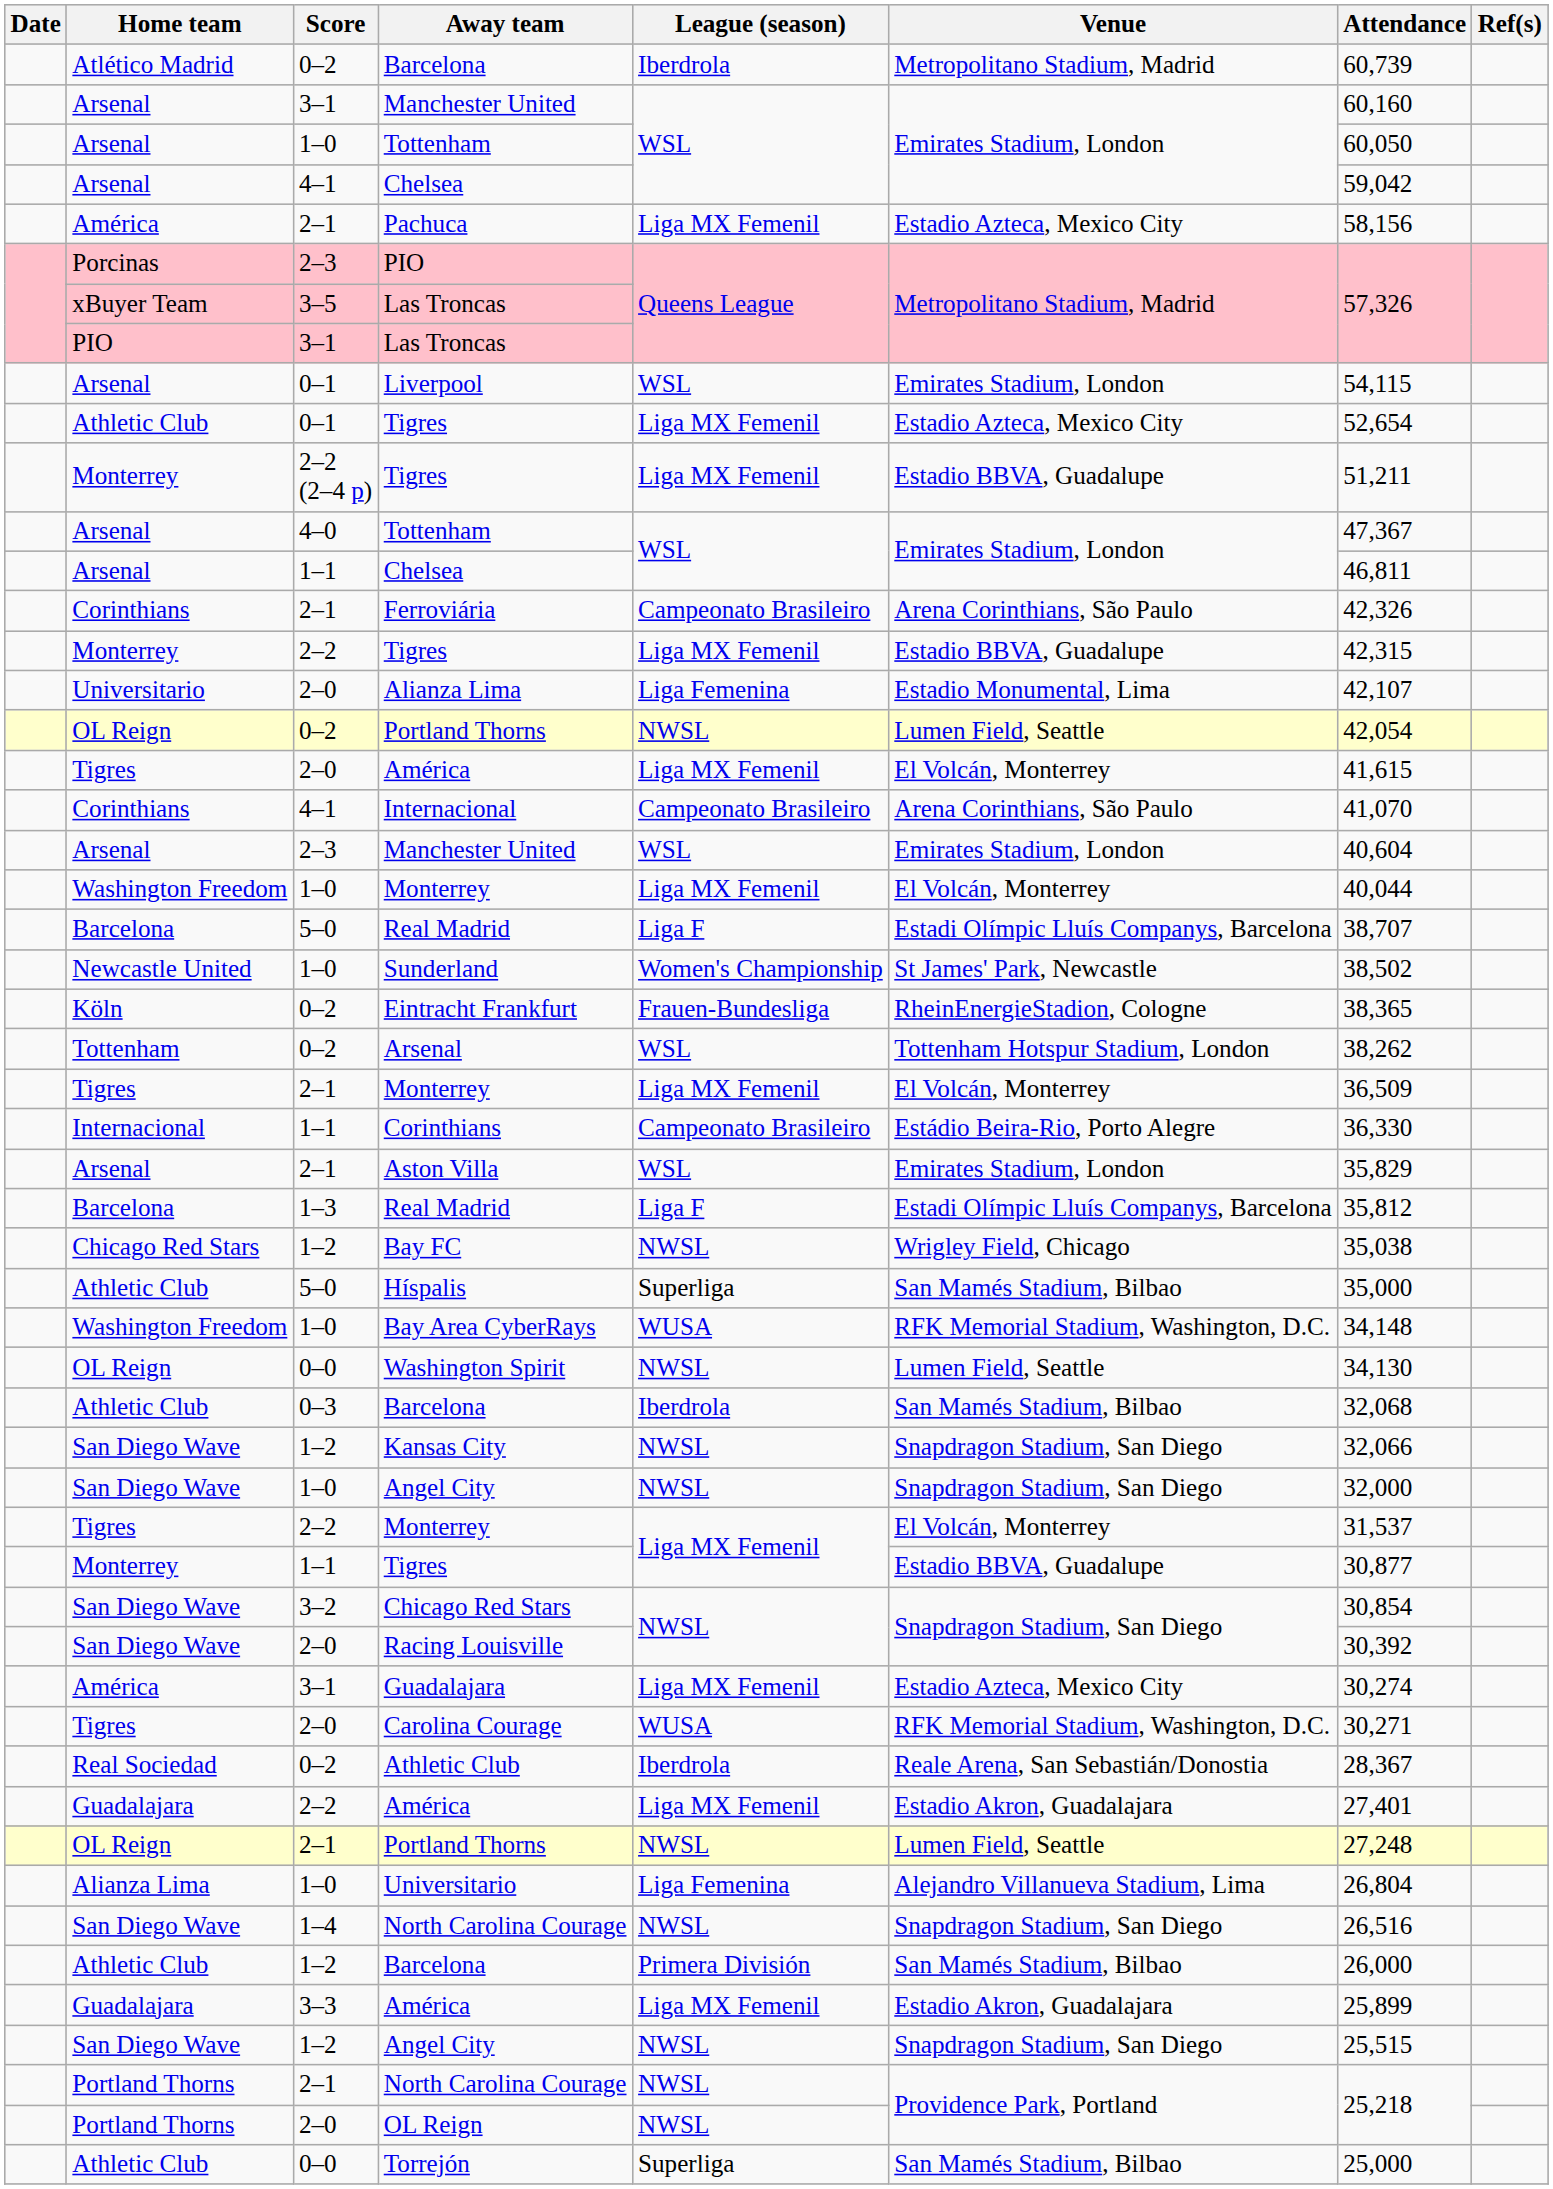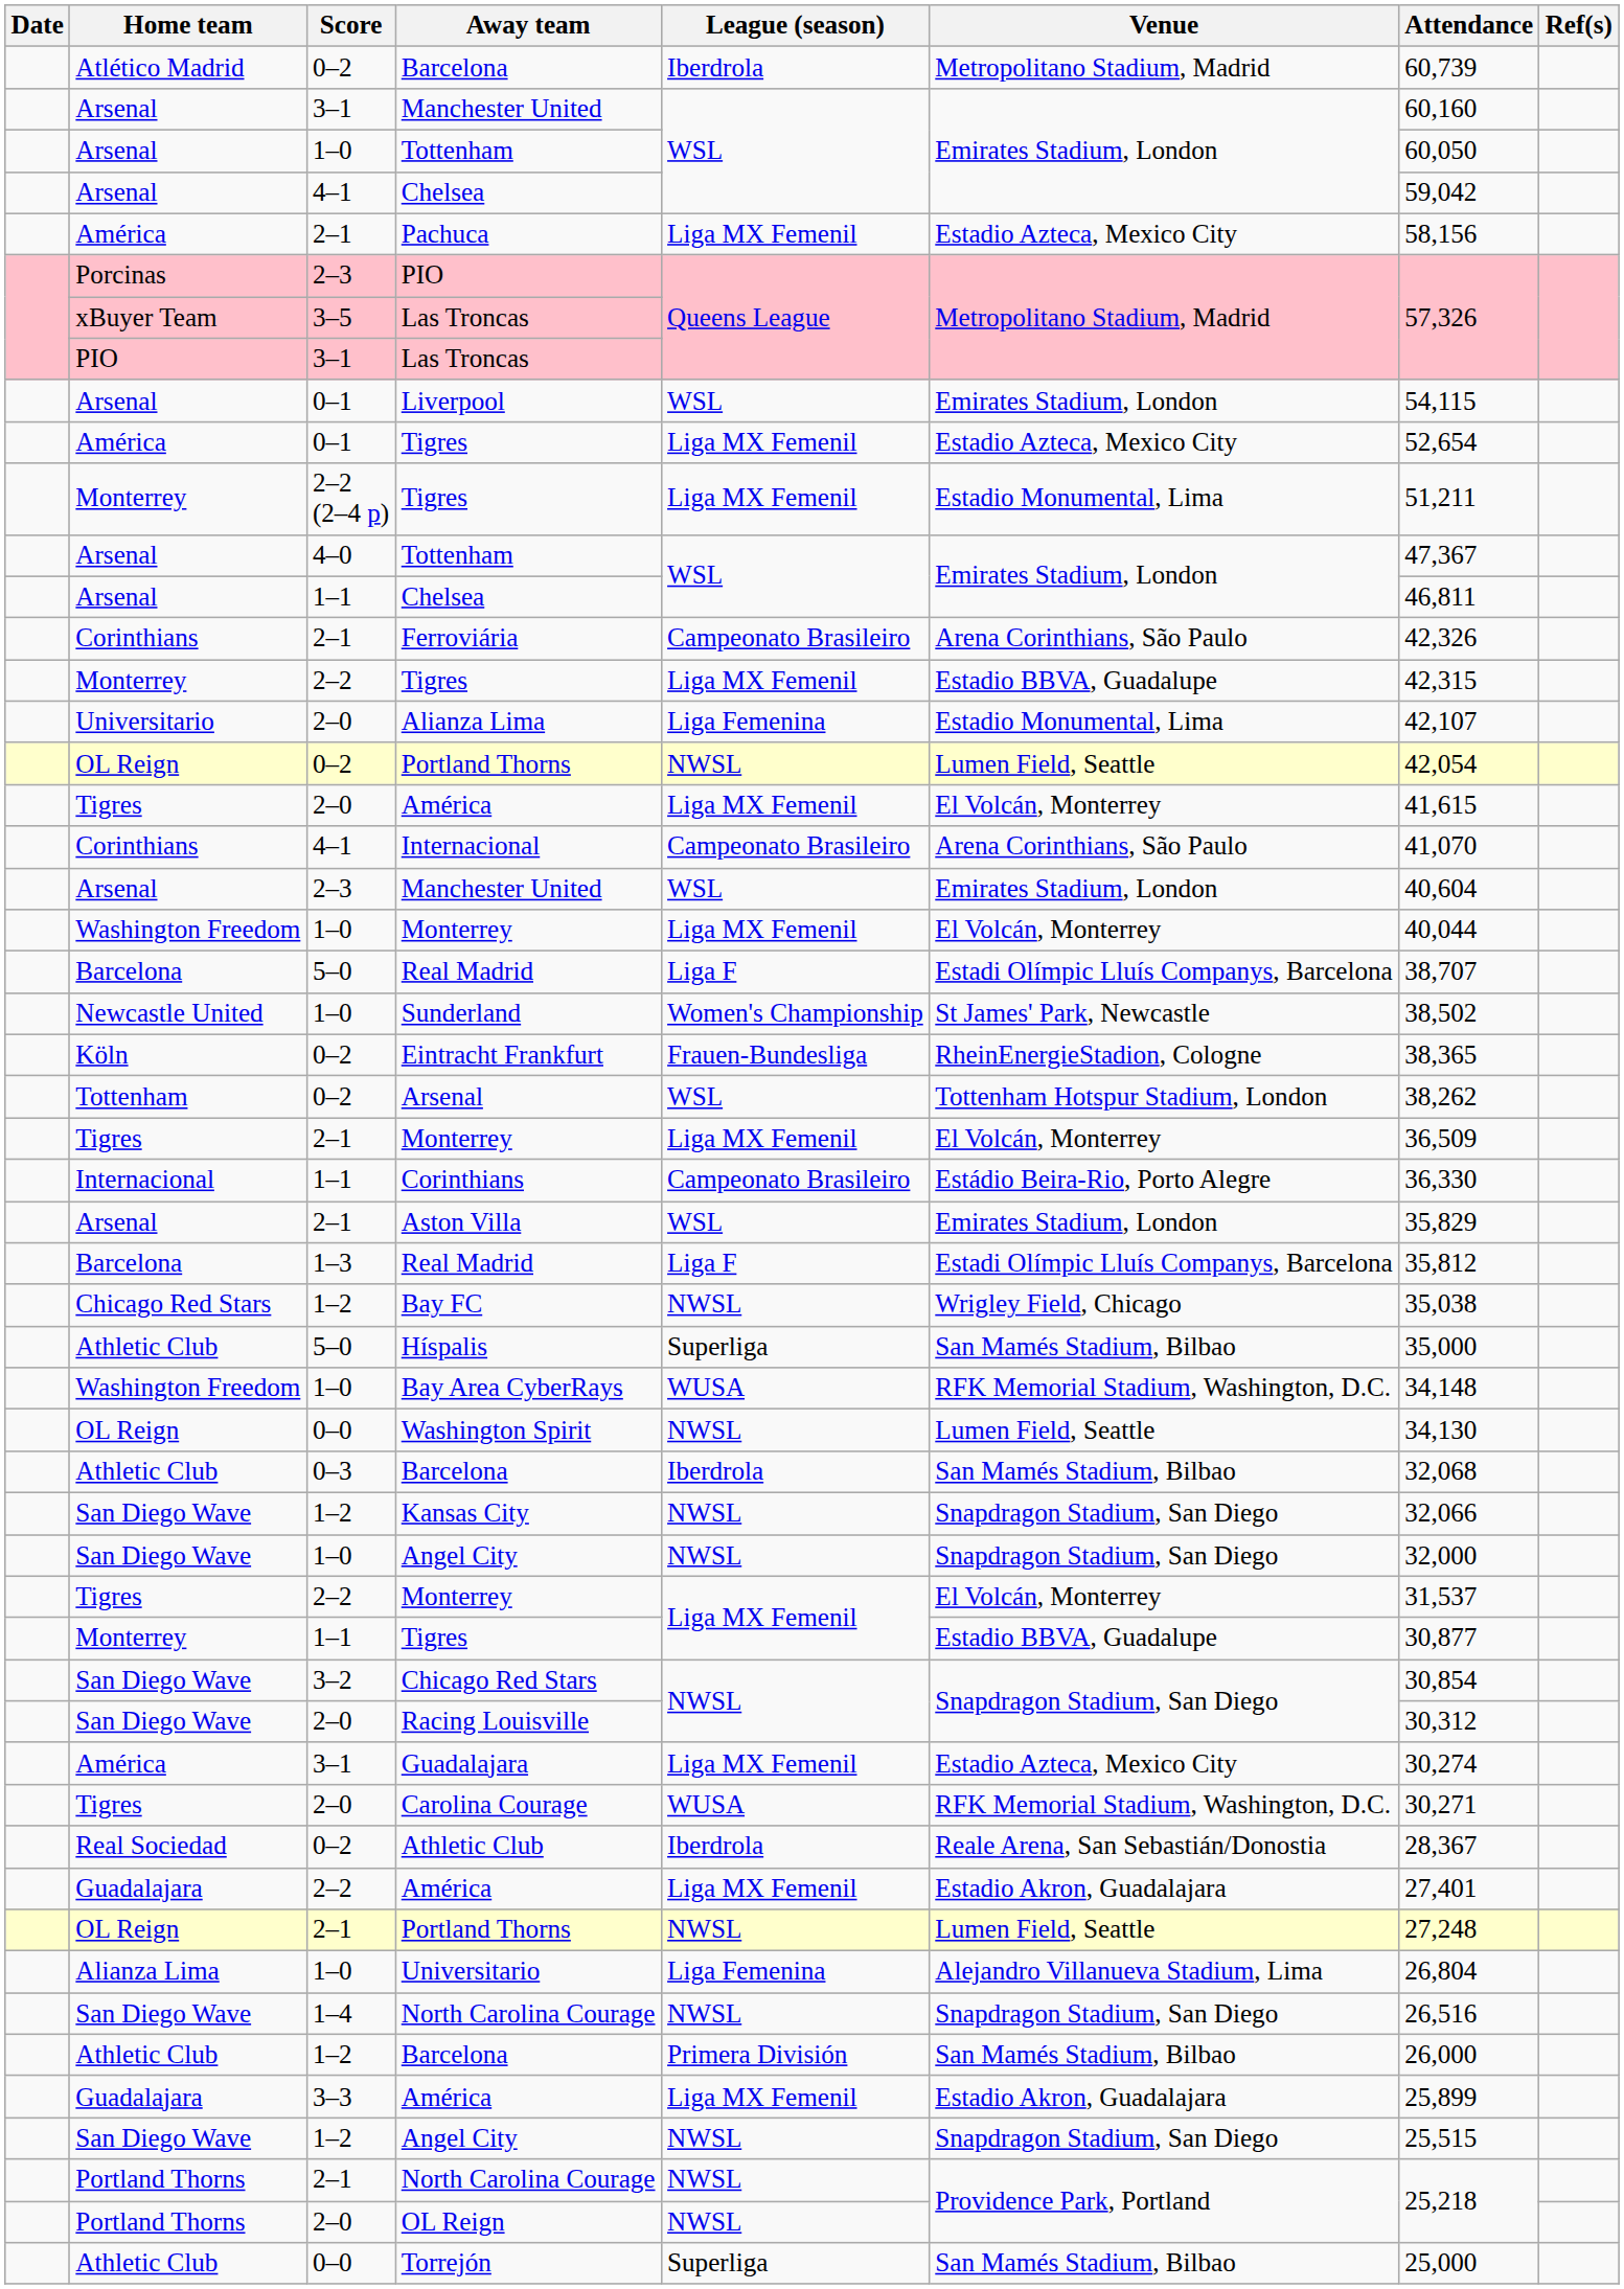0–1 / Tigres | Home team: Athletic Club -> América
2–2 (2–4 p) / Tigres | Venue: Estadio BBVA, Guadalupe -> Estadio Monumental, Lima
Racing Louisville | Attendance: 30,392 -> 30,312
